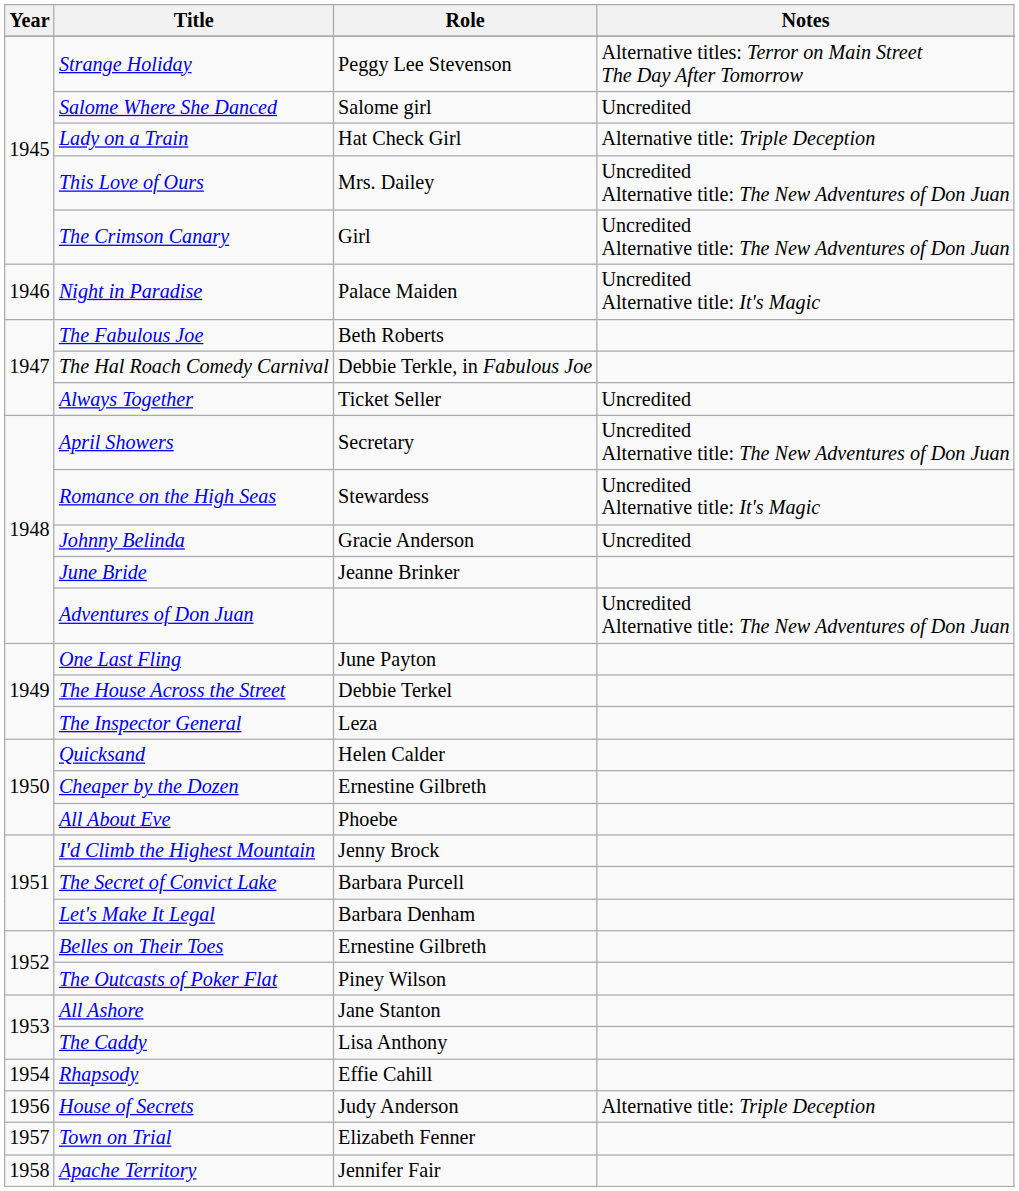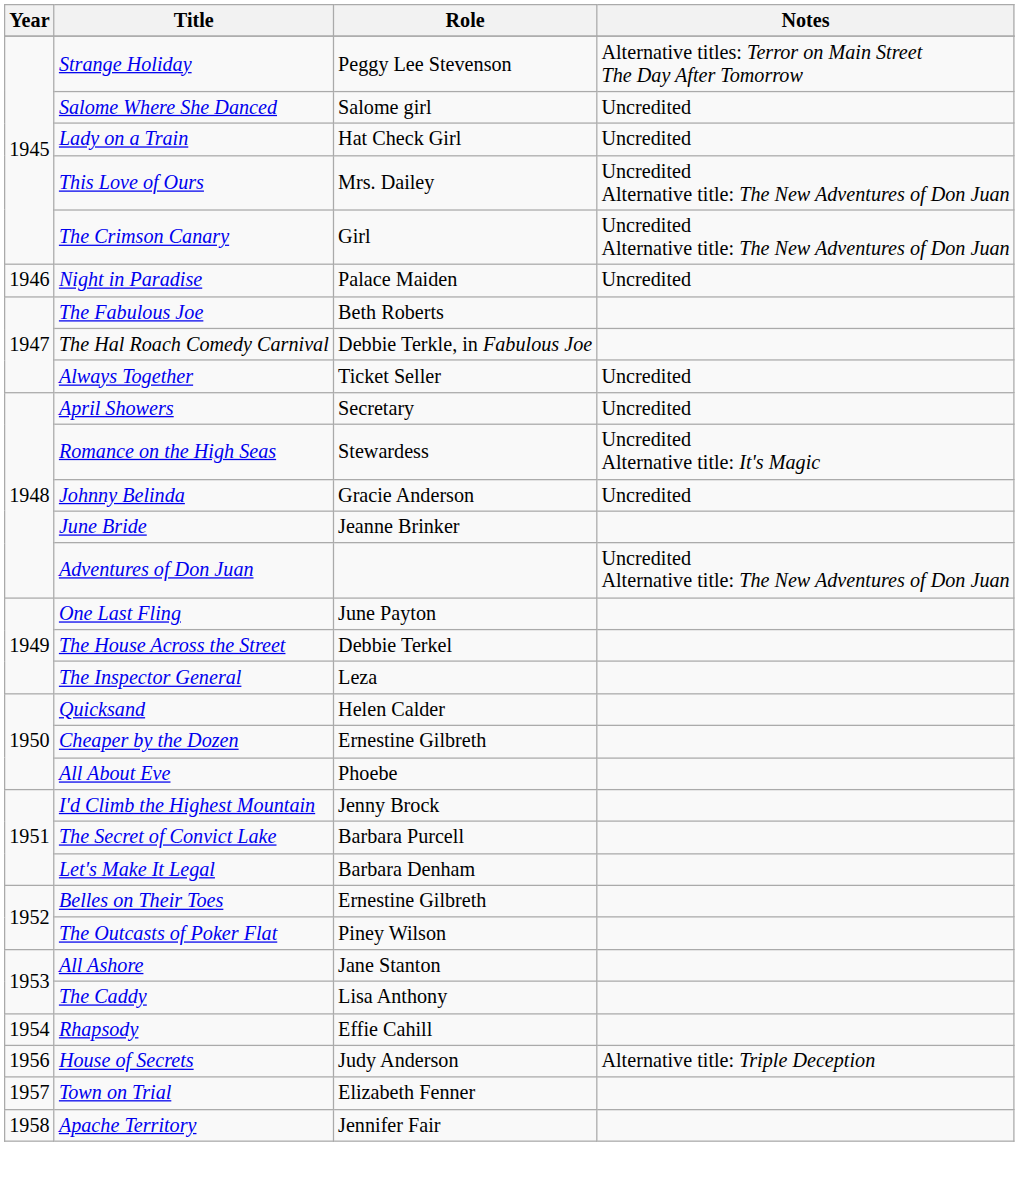Lady on a Train | Notes: Alternative title: Triple Deception -> Uncredited
Night in Paradise | Notes: Uncredited Alternative title: It's Magic -> Uncredited
April Showers | Notes: Uncredited Alternative title: The New Adventures of Don Juan -> Uncredited
